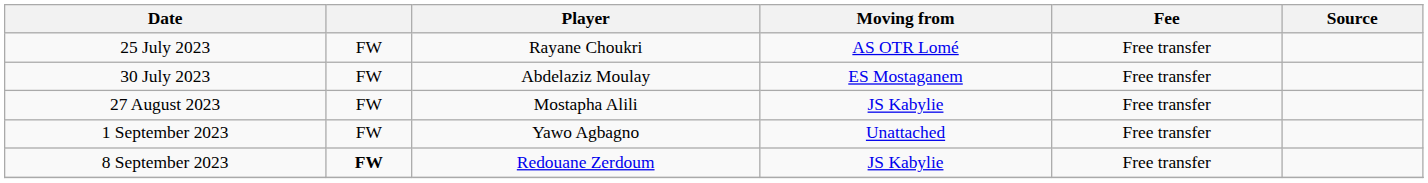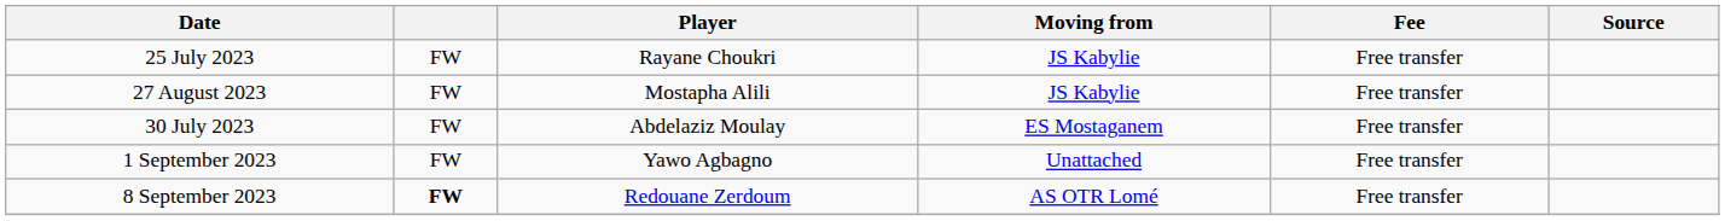25 July 2023 | Moving from: AS OTR Lomé -> JS Kabylie
rows swapped: 30 July 2023 <-> 27 August 2023
8 September 2023 | Moving from: JS Kabylie -> AS OTR Lomé
